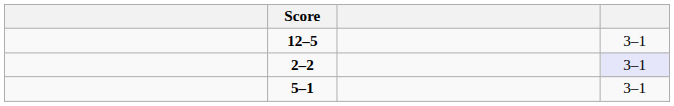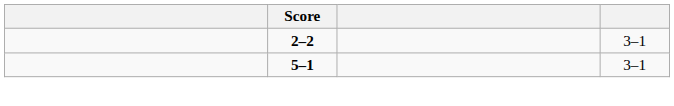- row: 12–5 | 3–1
2–2 | column 4: lavender background -> no background
